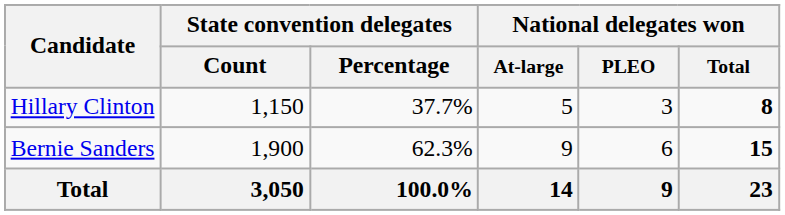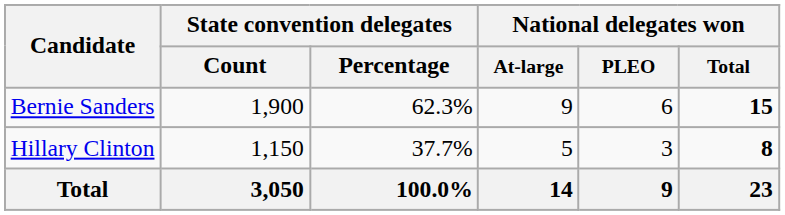rows swapped: Bernie Sanders <-> Hillary Clinton
